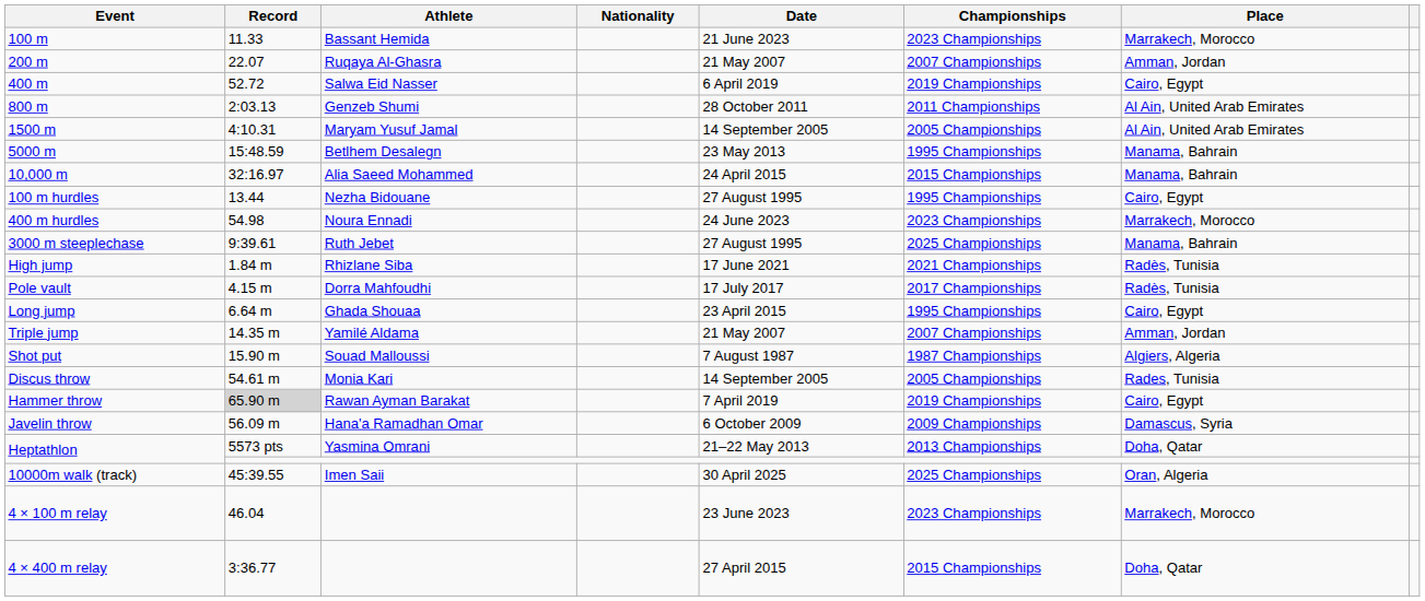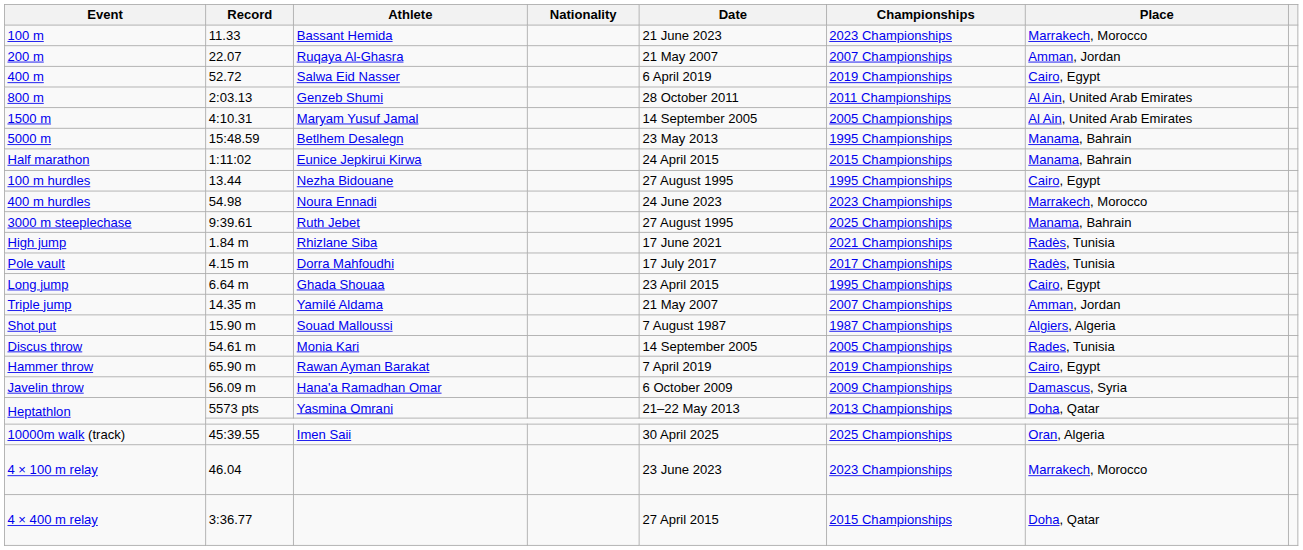- row: 10,000 m | 32:16.97 | Alia Saeed Mohammed | 24 April 2015 | 2015 Championships | Manama, Bahrain
+ row: Half marathon | 1:11:02 | Eunice Jepkirui Kirwa | 24 April 2015 | 2015 Championships | Manama, Bahrain
Hammer throw | Record: lightgrey background -> no background
